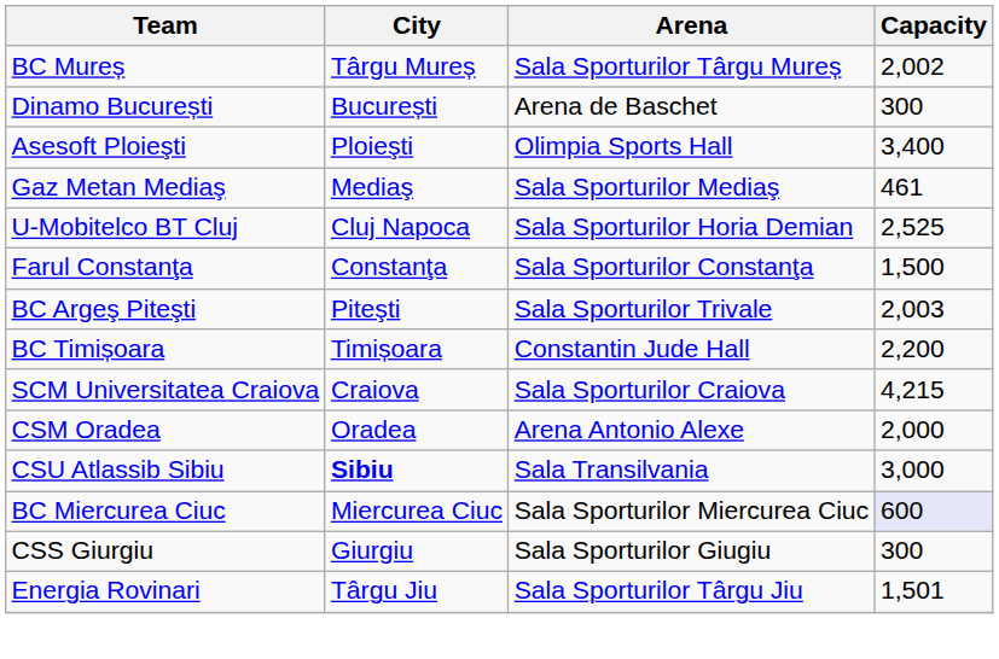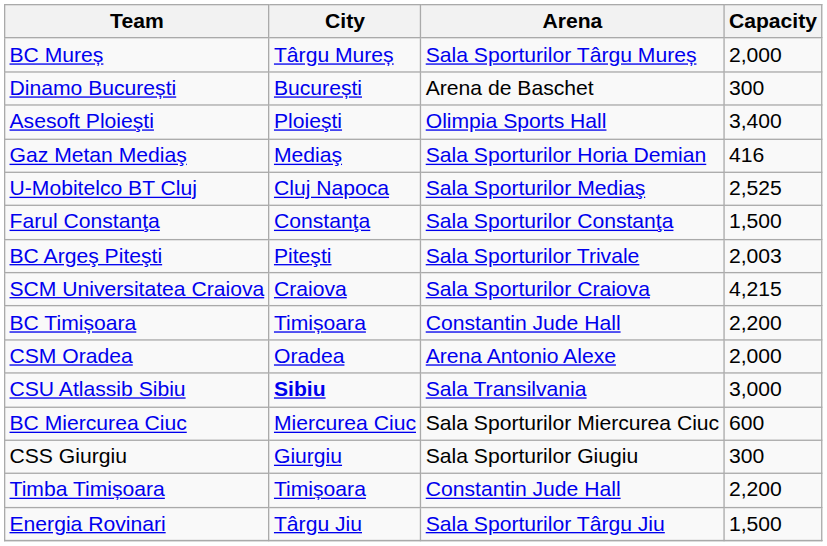BC Mureș | Capacity: 2,002 -> 2,000
Gaz Metan Mediaş | Arena: Sala Sporturilor Mediaş -> Sala Sporturilor Horia Demian
Gaz Metan Mediaş | Capacity: 461 -> 416
U-Mobitelco BT Cluj | Arena: Sala Sporturilor Horia Demian -> Sala Sporturilor Mediaş
rows swapped: BC Timișoara <-> SCM Universitatea Craiova
BC Miercurea Ciuc | Capacity: lavender background -> no background
+ row: Timba Timișoara | Timișoara | Constantin Jude Hall | 2,200
Energia Rovinari | Capacity: 1,501 -> 1,500
